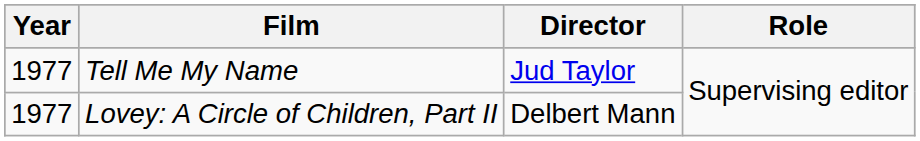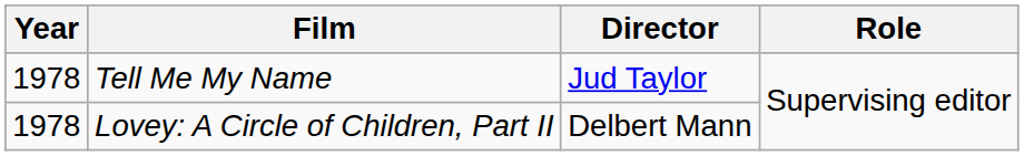Tell Me My Name | Year: 1977 -> 1978
Lovey: A Circle of Children, Part II | Year: 1977 -> 1978
